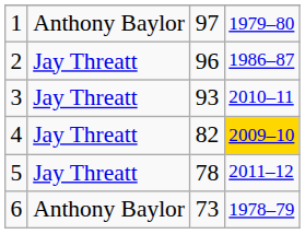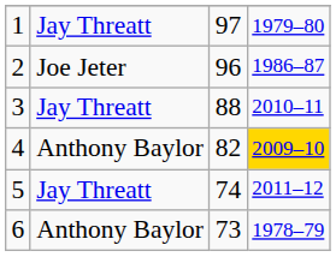1 | column 2: Anthony Baylor -> Jay Threatt
2 | column 2: Jay Threatt -> Joe Jeter
3 | column 3: 93 -> 88
4 | column 2: Jay Threatt -> Anthony Baylor
5 | column 3: 78 -> 74
